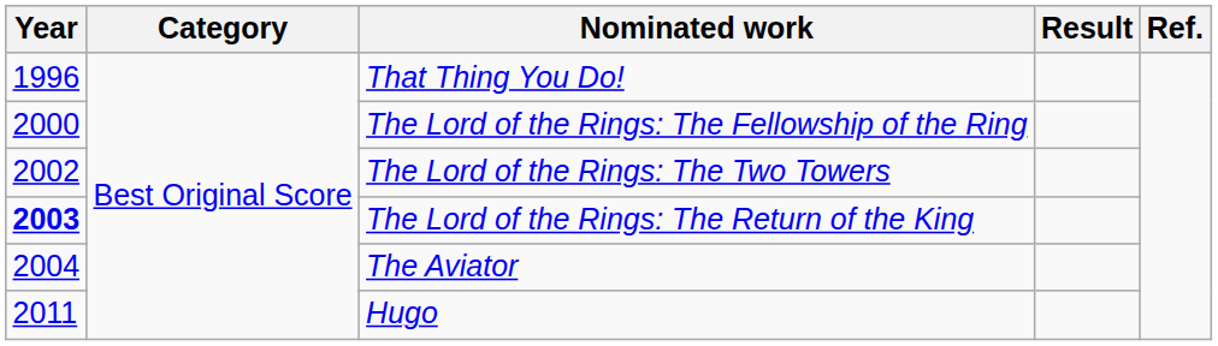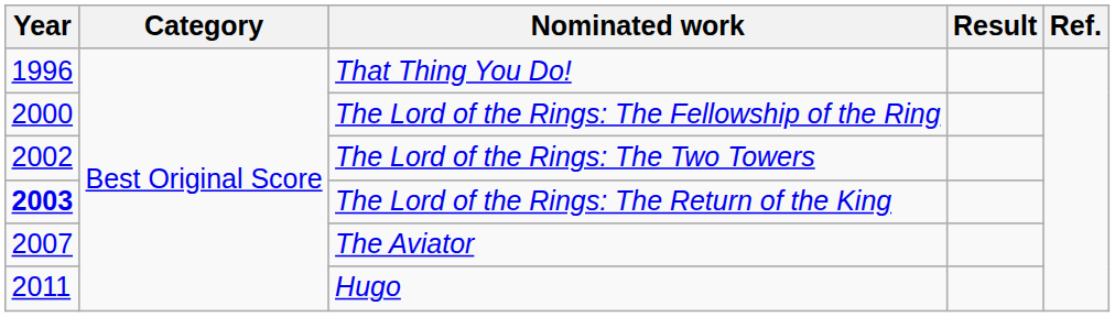The Aviator | Year: 2004 -> 2007
